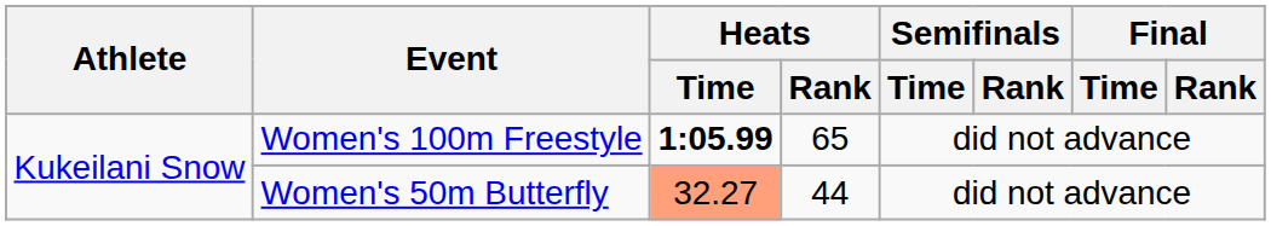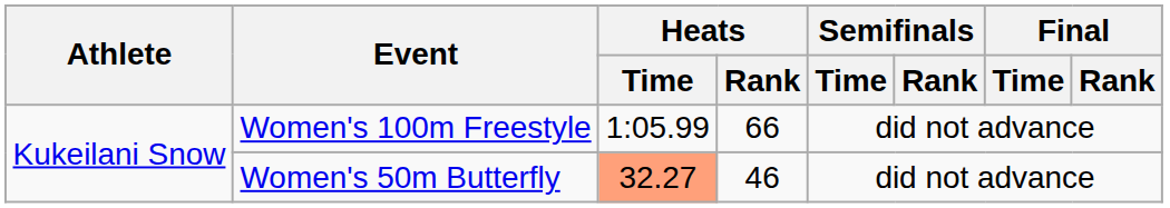Women's 100m Freestyle | Heats / Time: bold -> normal
Women's 100m Freestyle | Heats / Rank: 65 -> 66
Women's 50m Butterfly | Heats / Rank: 44 -> 46
